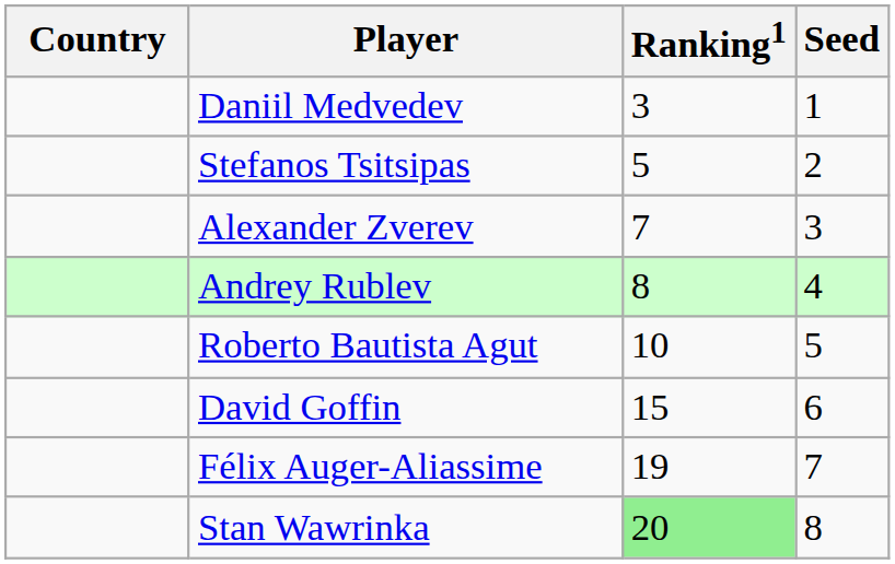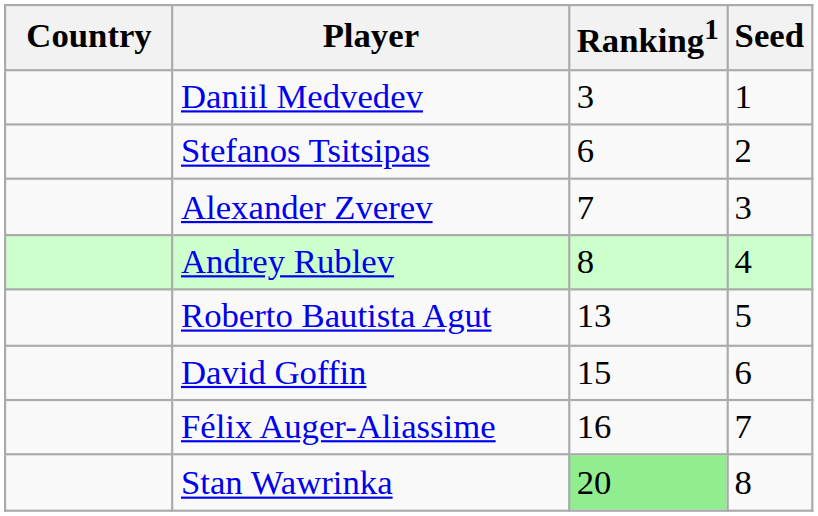Stefanos Tsitsipas | Ranking1: 5 -> 6
Roberto Bautista Agut | Ranking1: 10 -> 13
Félix Auger-Aliassime | Ranking1: 19 -> 16
